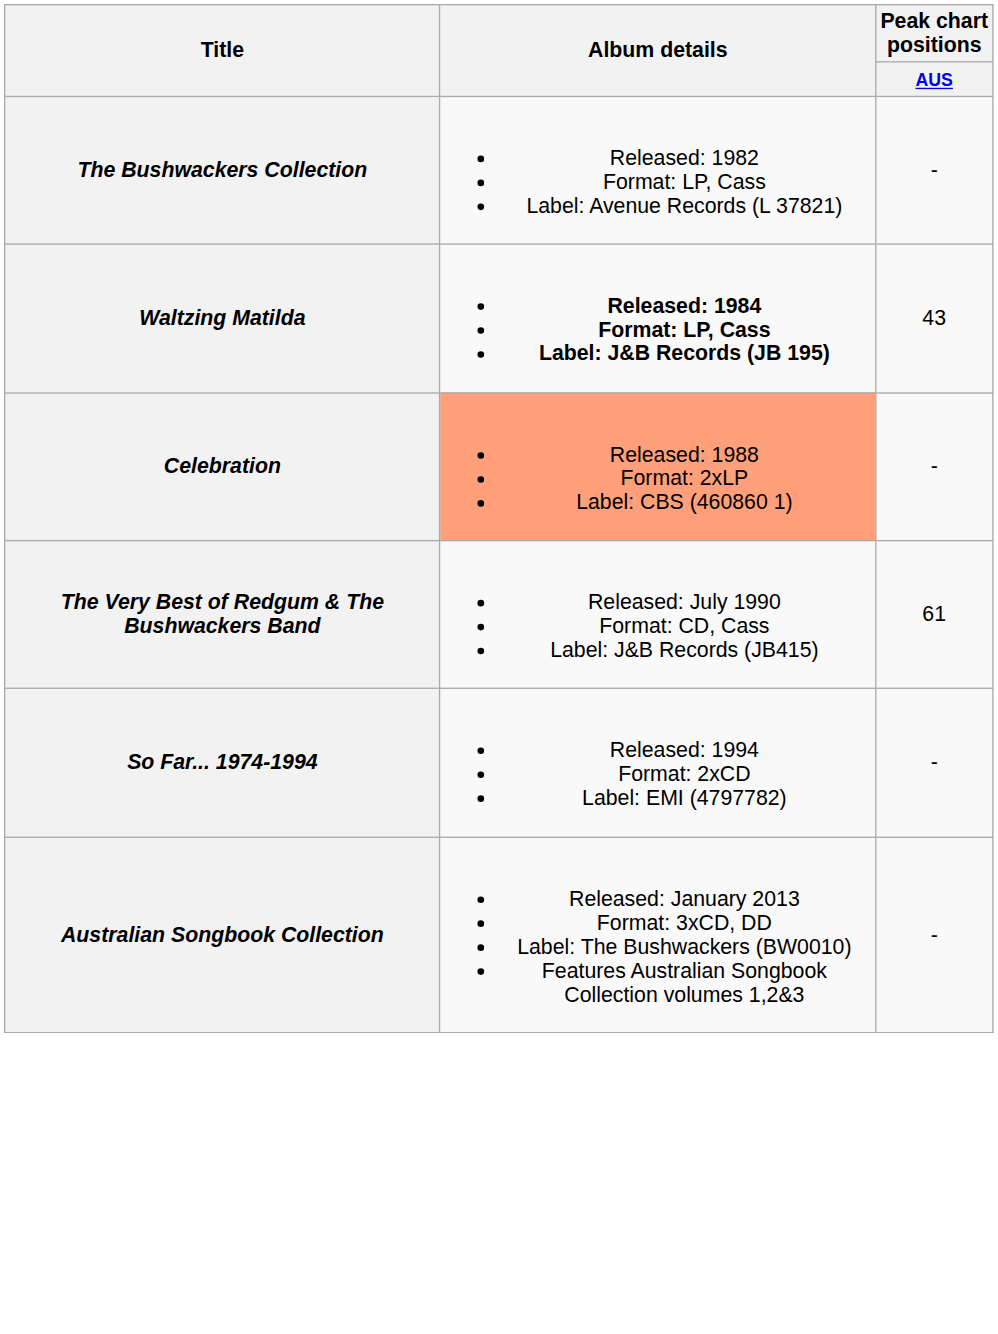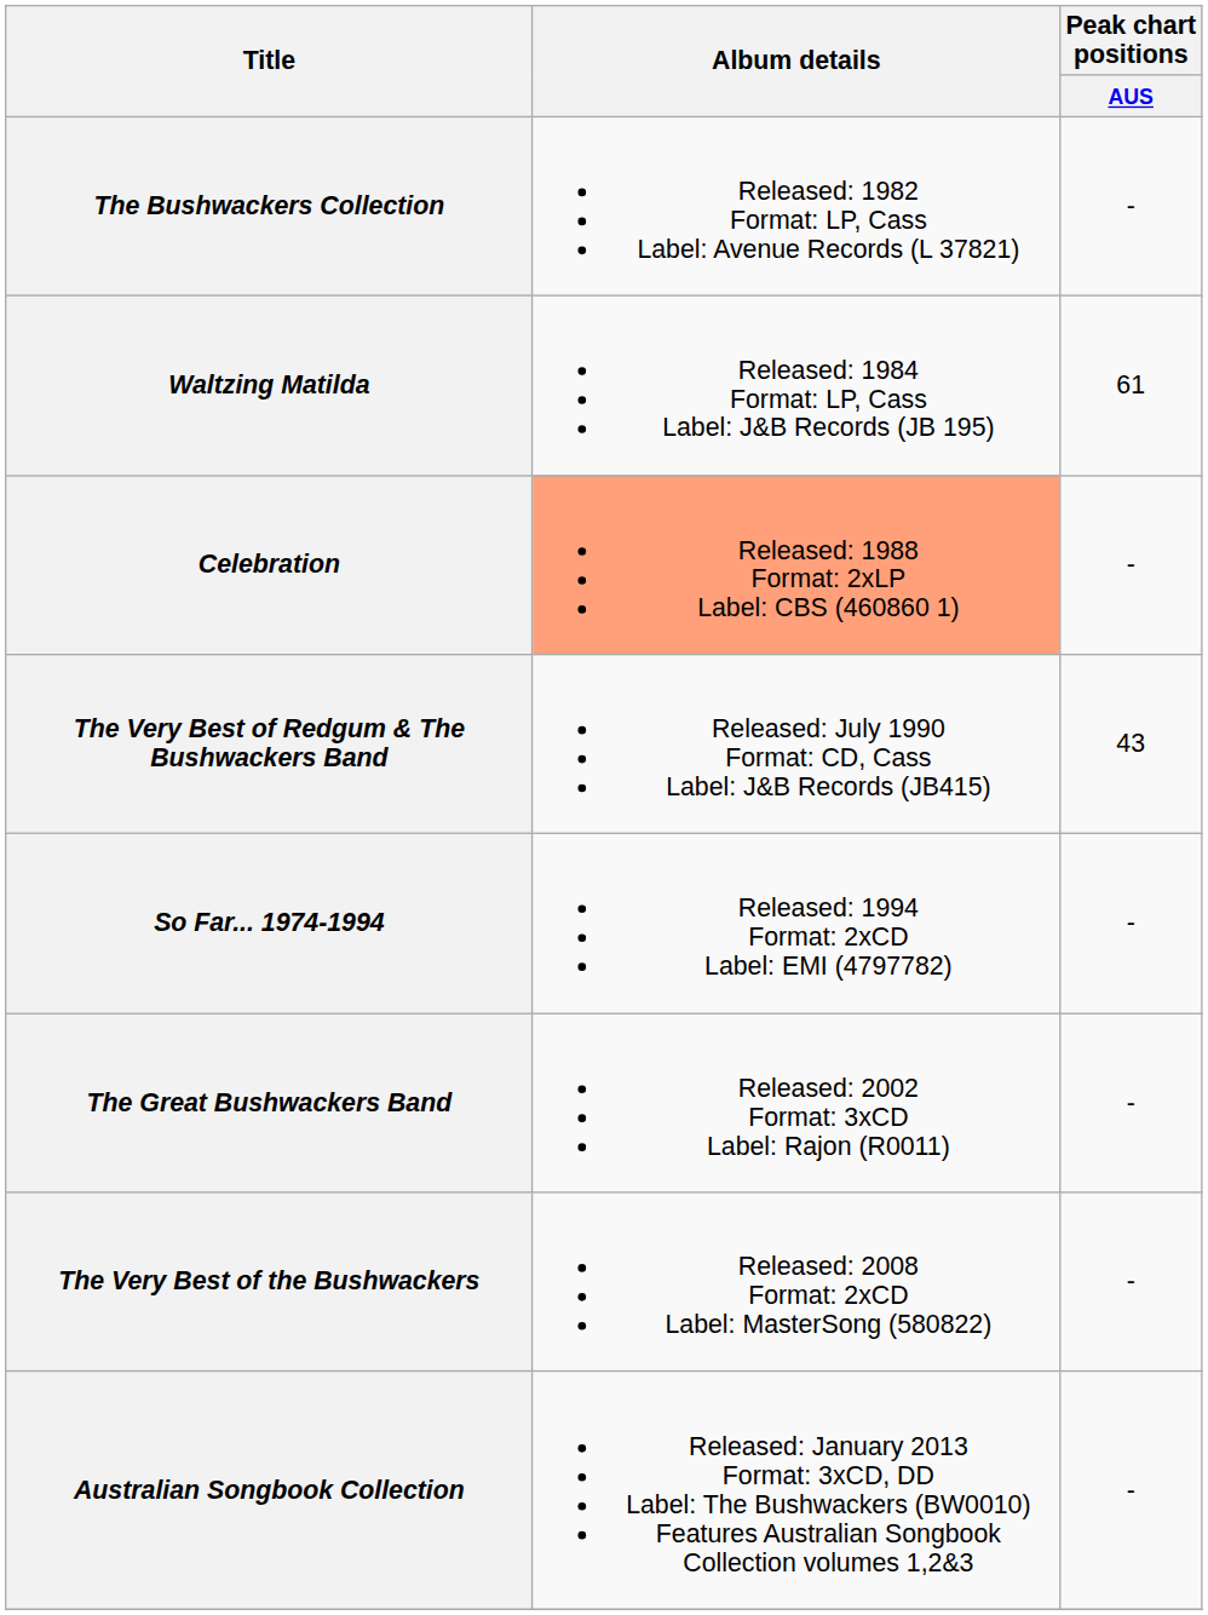Waltzing Matilda | Album details: bold -> normal
Waltzing Matilda | Peak chart positions / AUS: 43 -> 61
The Very Best of Redgum & The Bushwackers Band | Peak chart positions / AUS: 61 -> 43
+ row: The Great Bushwackers Band | Released: 2002 Format: 3xCD Label: Rajon (R0011) | -
+ row: The Very Best of the Bushwackers | Released: 2008 Format: 2xCD Label: MasterSong (580822) | -
